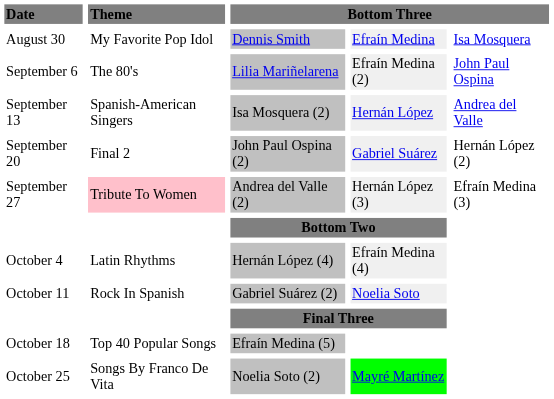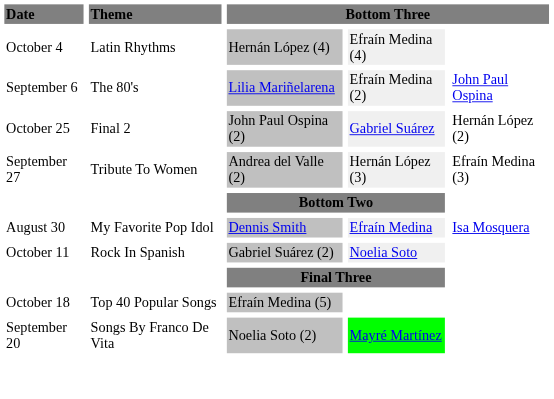rows swapped: Dennis Smith <-> Hernán López (4)
- row: September 13 | Spanish-American Singers | Isa Mosquera (2) | Hernán López | Andrea del Valle
John Paul Ospina (2) | Date: September 20 -> October 25
Andrea del Valle (2) | Theme: pink background -> no background
Noelia Soto (2) | Date: October 25 -> September 20
